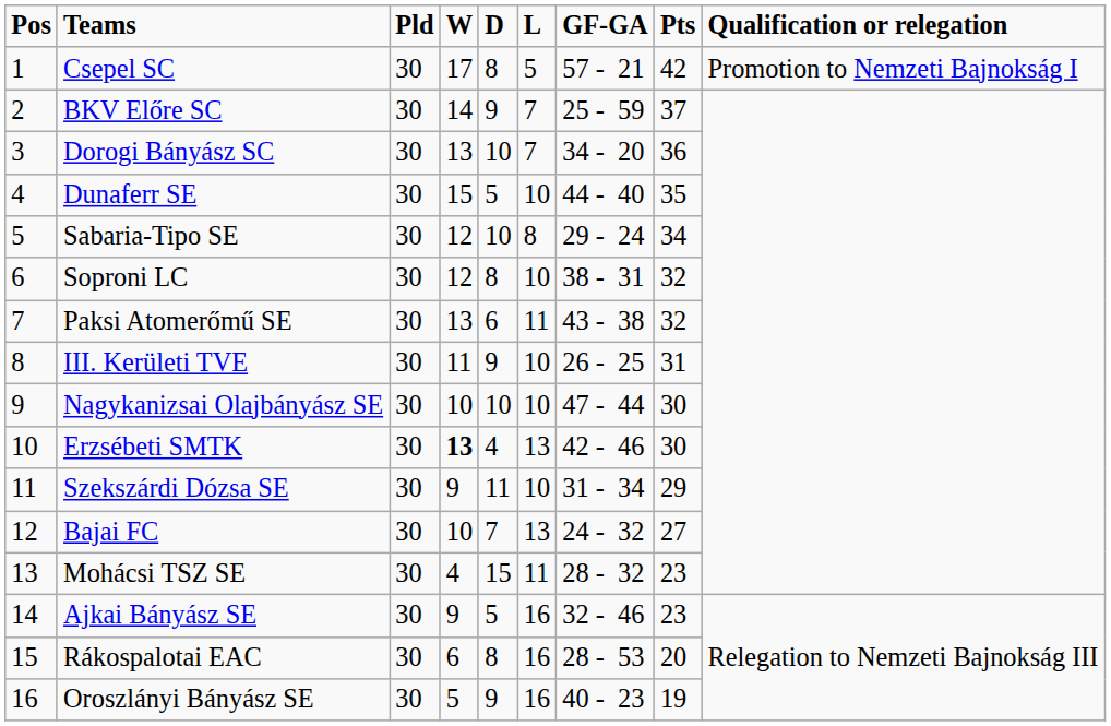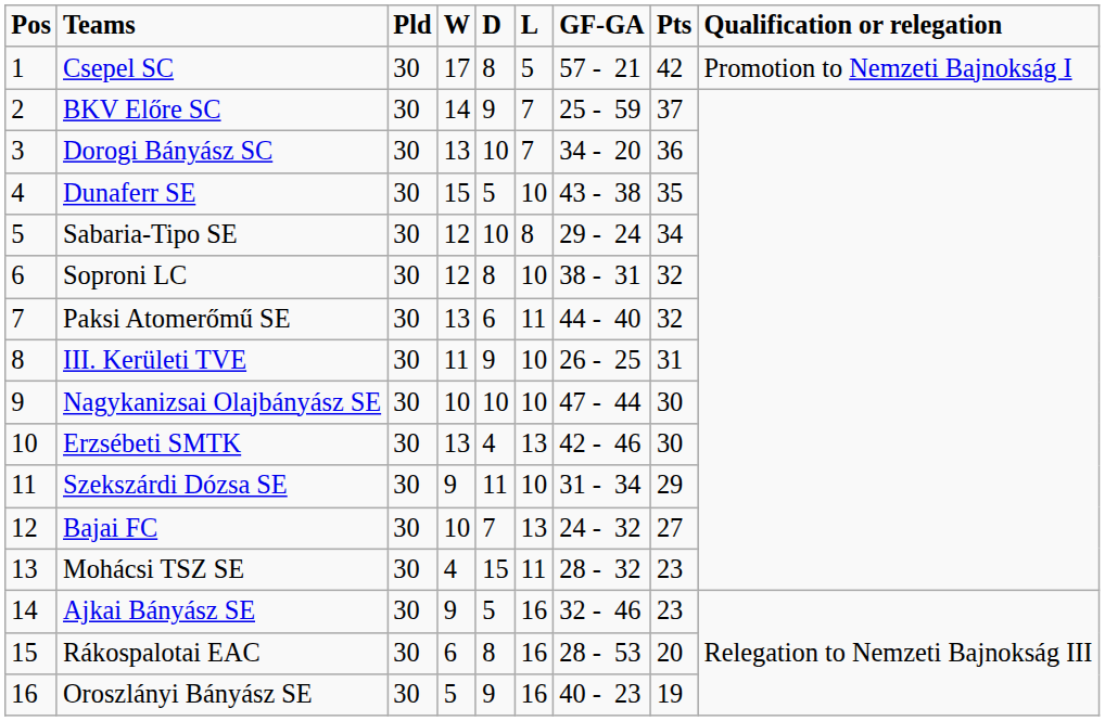Dunaferr SE | GF-GA: 44 - 40 -> 43 - 38
Paksi Atomerőmű SE | GF-GA: 43 - 38 -> 44 - 40
Erzsébeti SMTK | W: bold -> normal
